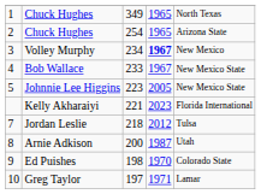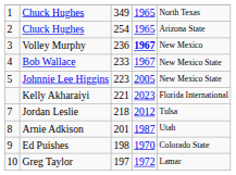Volley Murphy | column 3: 234 -> 236
Arnie Adkison | column 3: 200 -> 201
Greg Taylor | column 4: 1971 -> 1972
